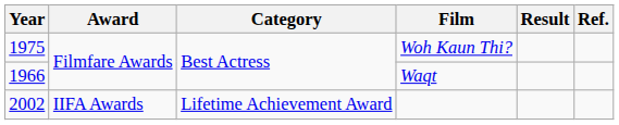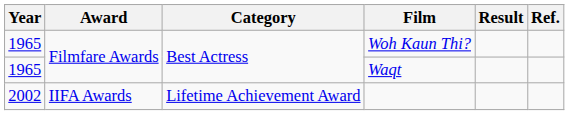Woh Kaun Thi? | Year: 1975 -> 1965
Waqt | Year: 1966 -> 1965
